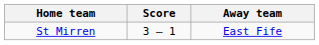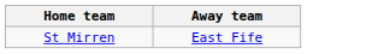- column: Score | 3 – 1
